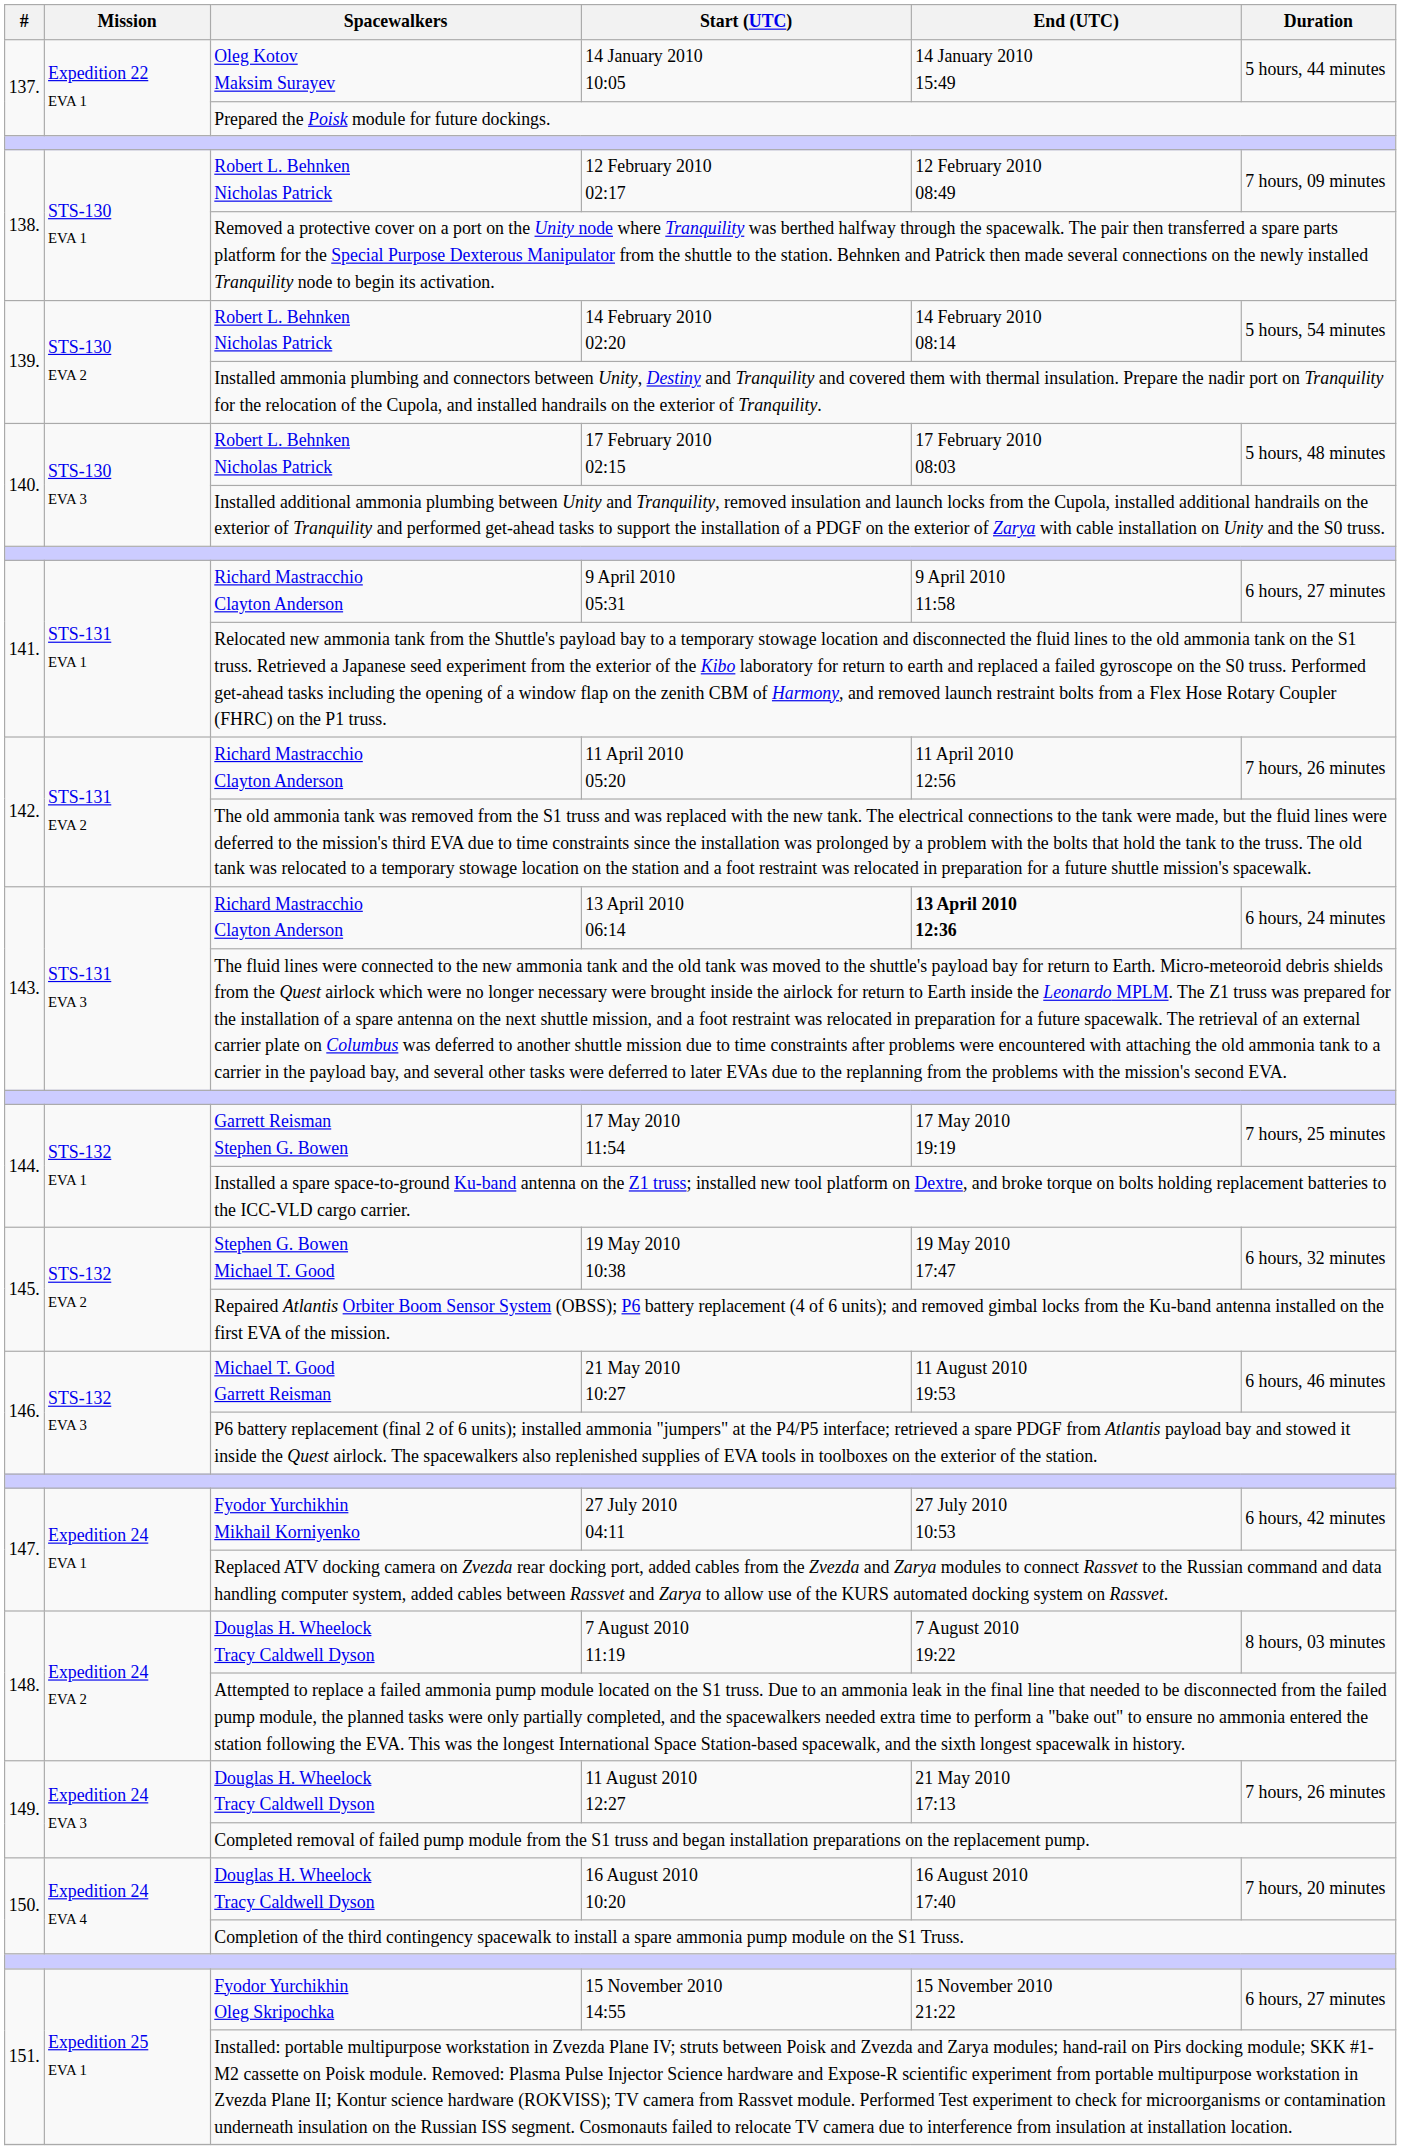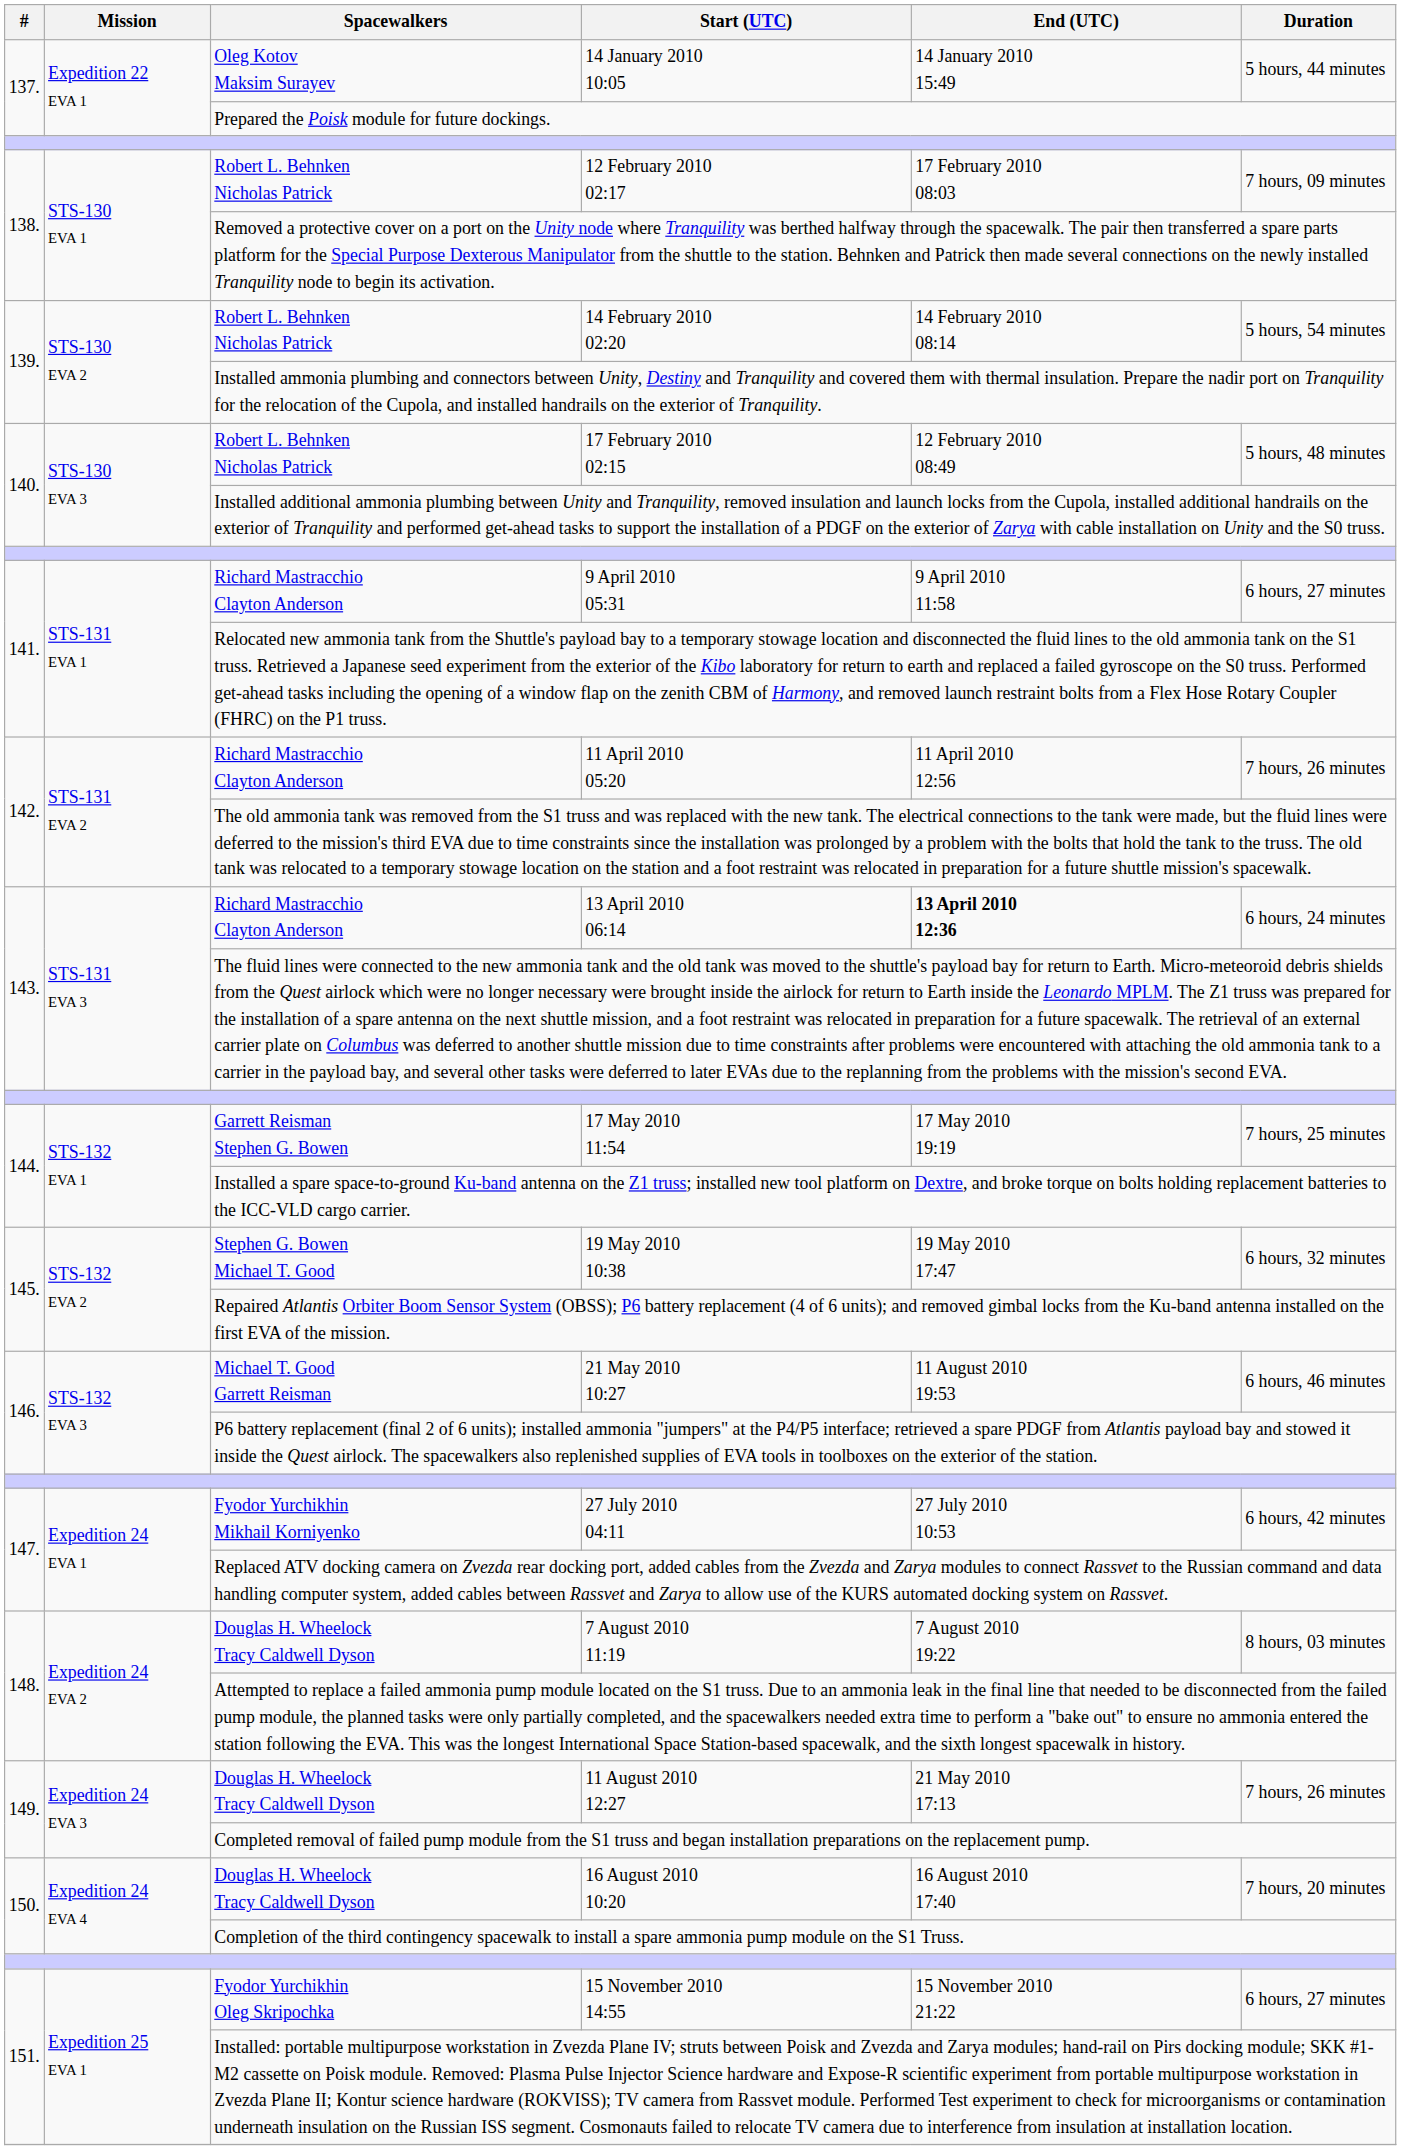12 February 2010 02:17 | End (UTC): 12 February 2010 08:49 -> 17 February 2010 08:03
17 February 2010 02:15 | End (UTC): 17 February 2010 08:03 -> 12 February 2010 08:49
